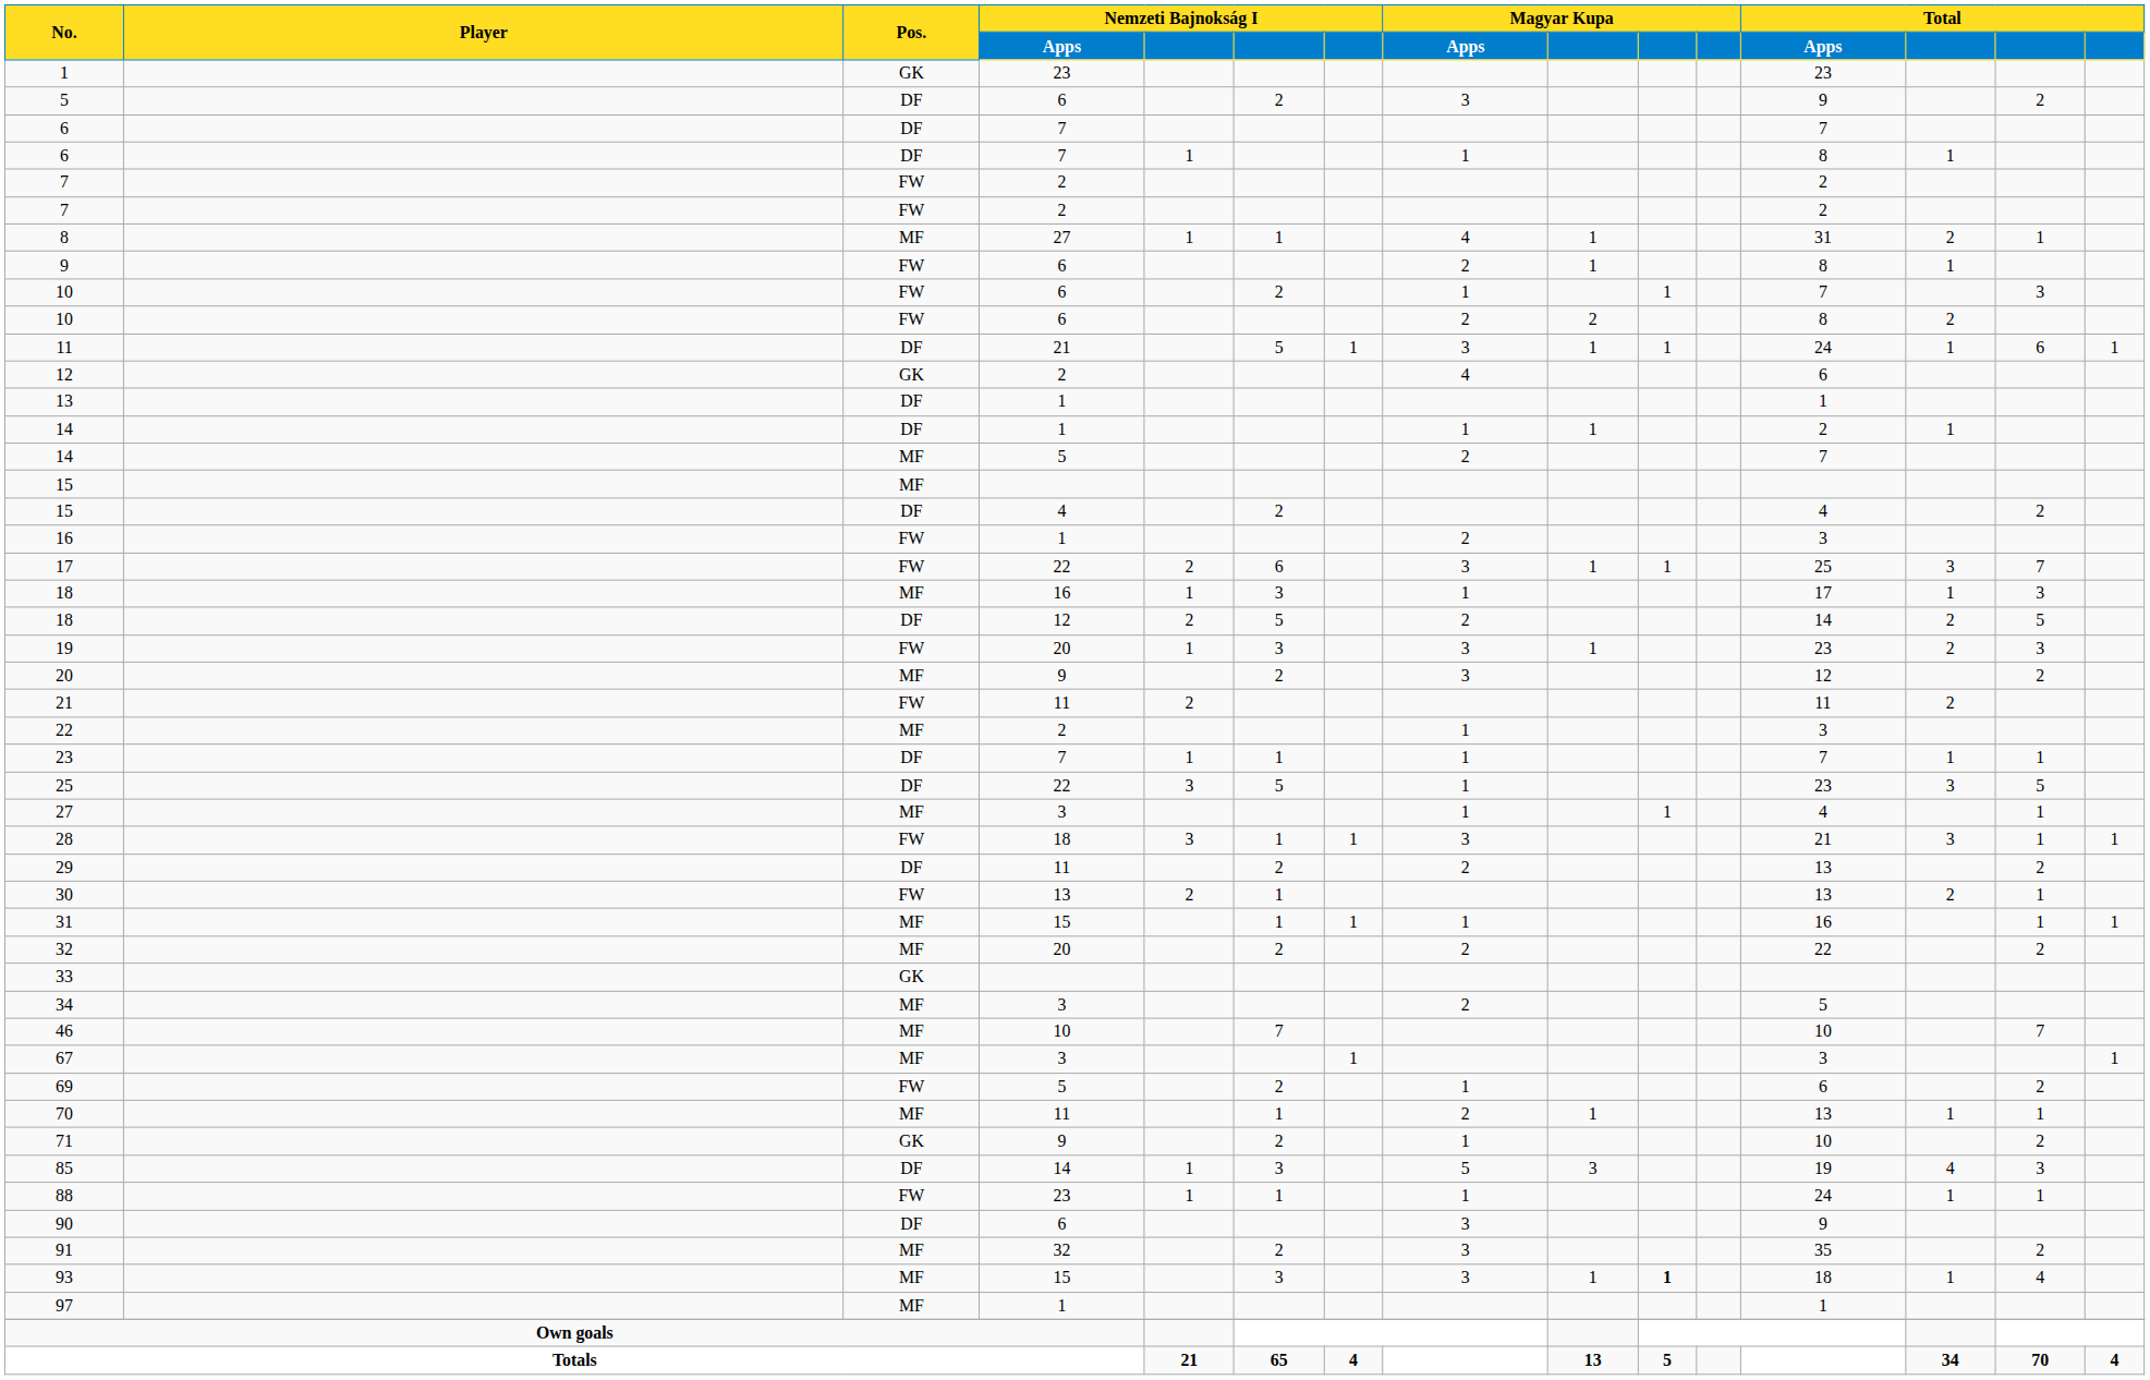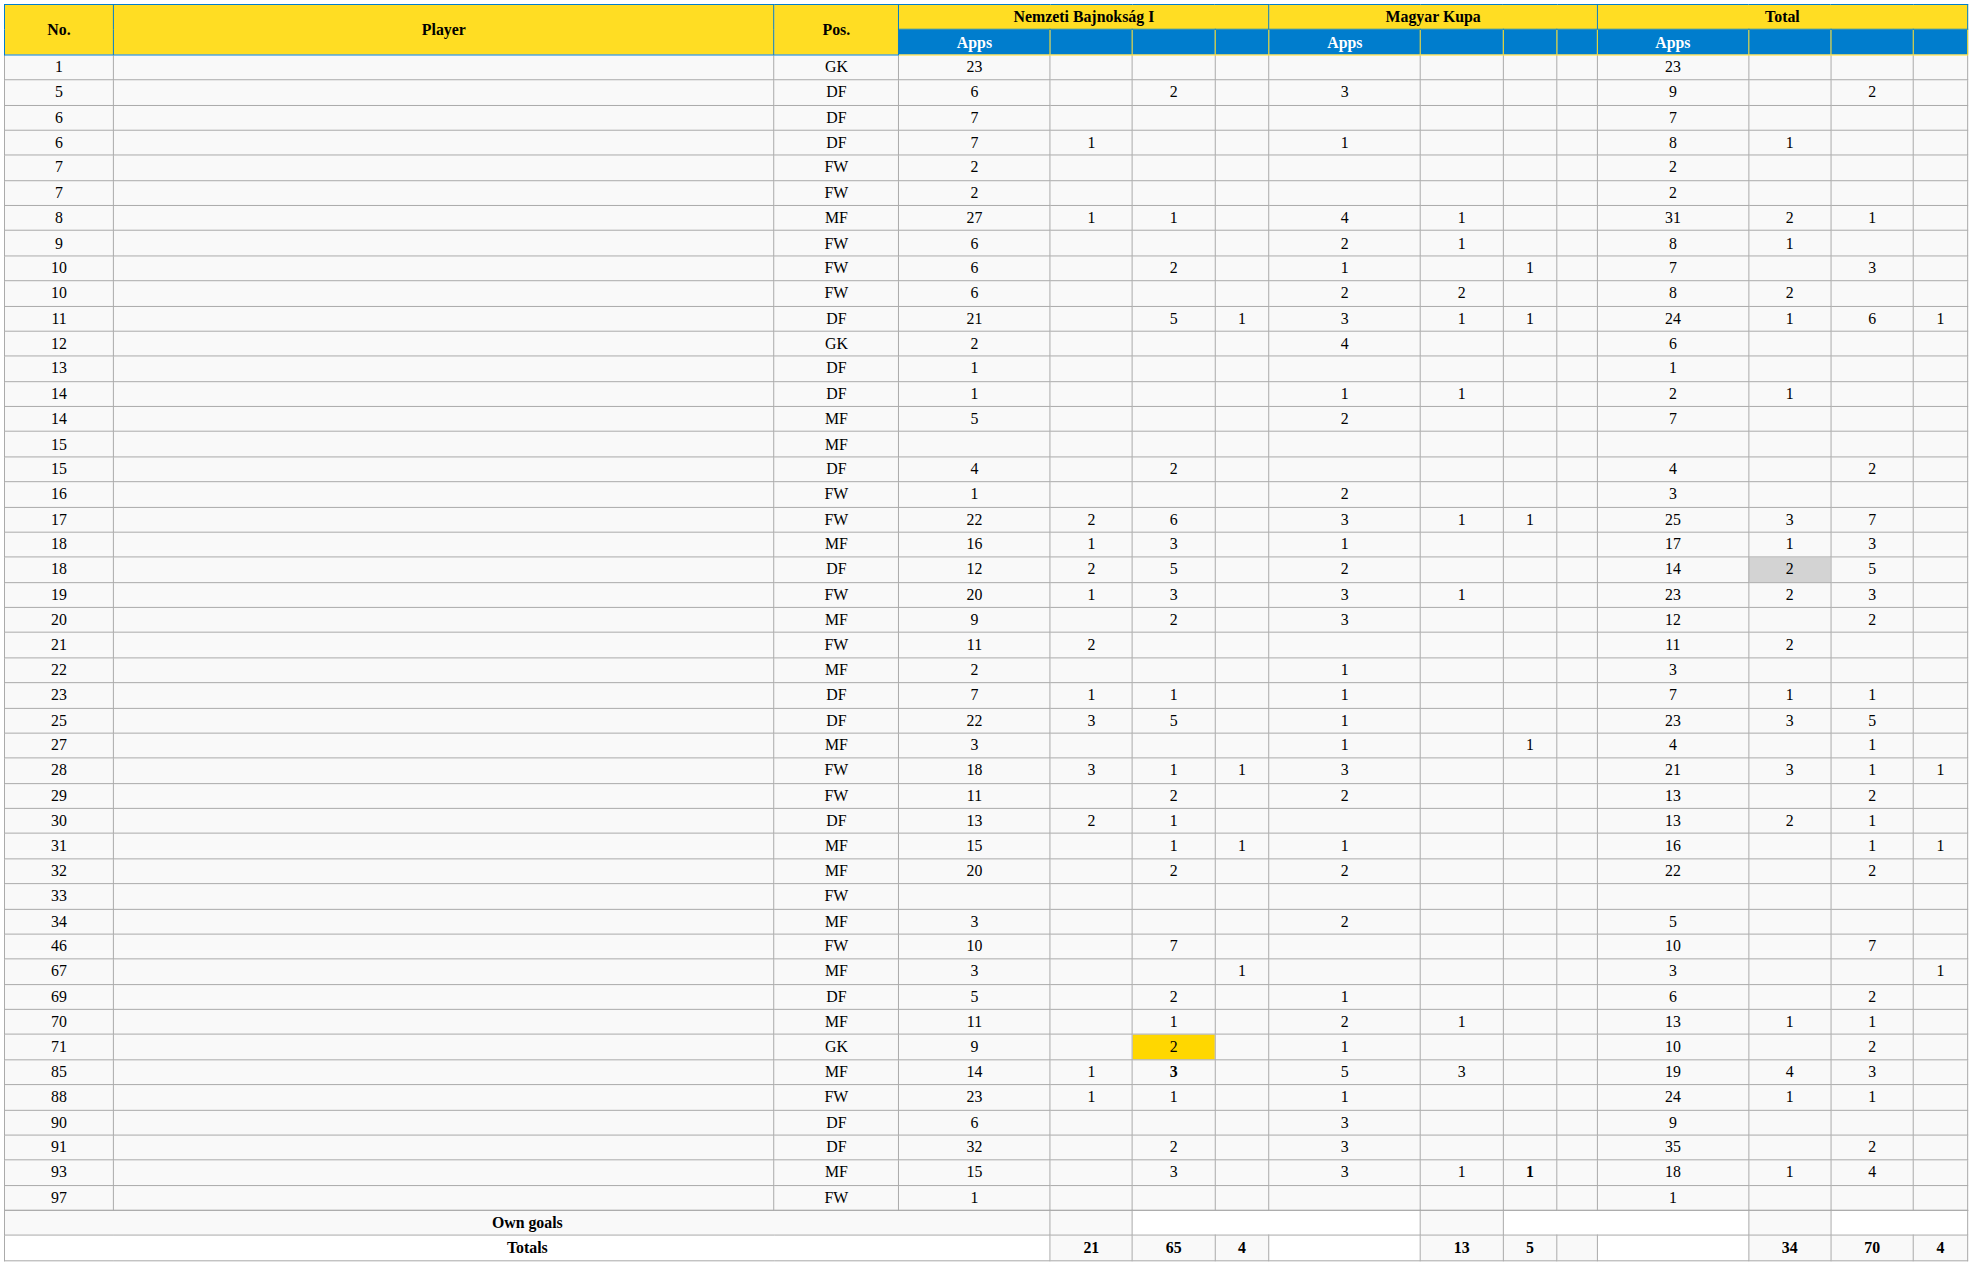18 / 12 | column 13: no background -> lightgrey background
29 | Pos.: DF -> FW
30 | Pos.: FW -> DF
33 | Pos.: GK -> FW
46 | Pos.: MF -> FW
69 | Pos.: FW -> DF
71 | column 6: no background -> gold background
85 | Pos.: DF -> MF
85 | column 6: normal -> bold
91 | Pos.: MF -> DF
97 | Pos.: MF -> FW
